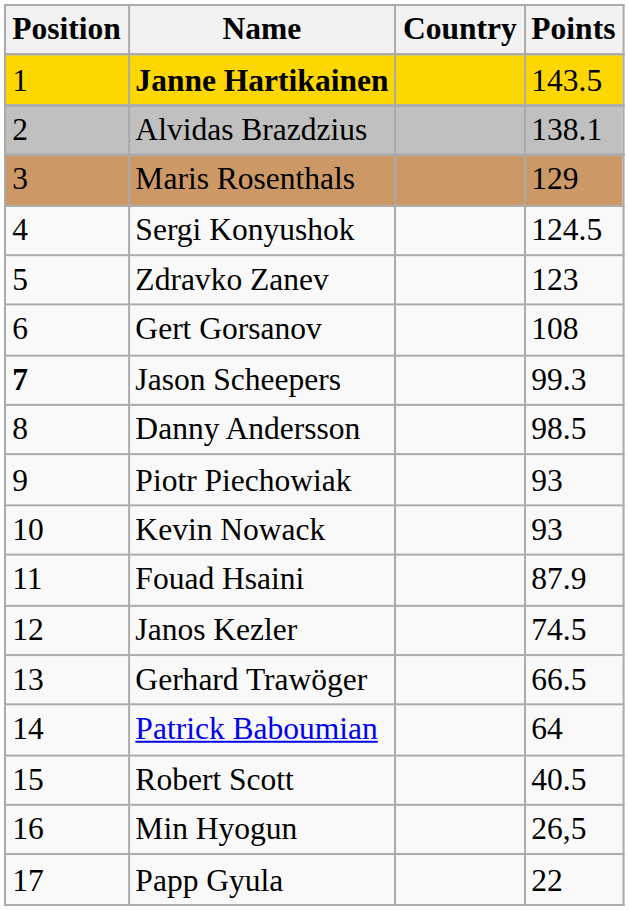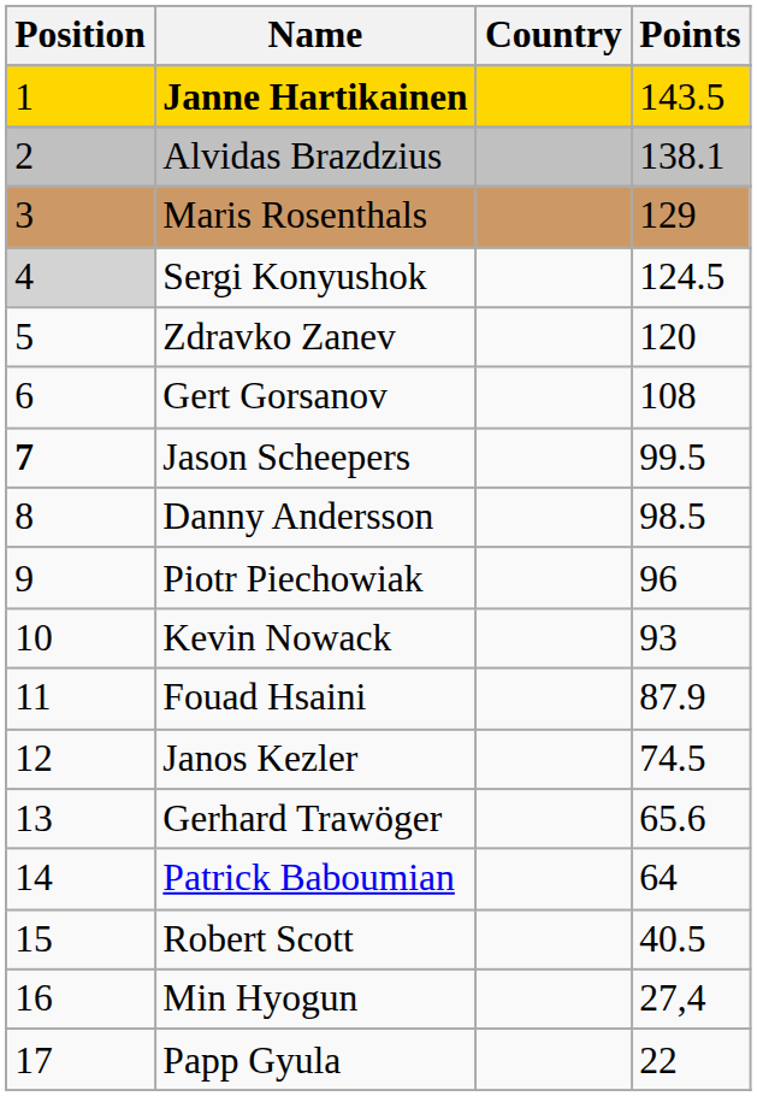Sergi Konyushok | Position: no background -> lightgrey background
Zdravko Zanev | Points: 123 -> 120
Jason Scheepers | Points: 99.3 -> 99.5
Piotr Piechowiak | Points: 93 -> 96
Gerhard Trawöger | Points: 66.5 -> 65.6
Min Hyogun | Points: 26,5 -> 27,4
